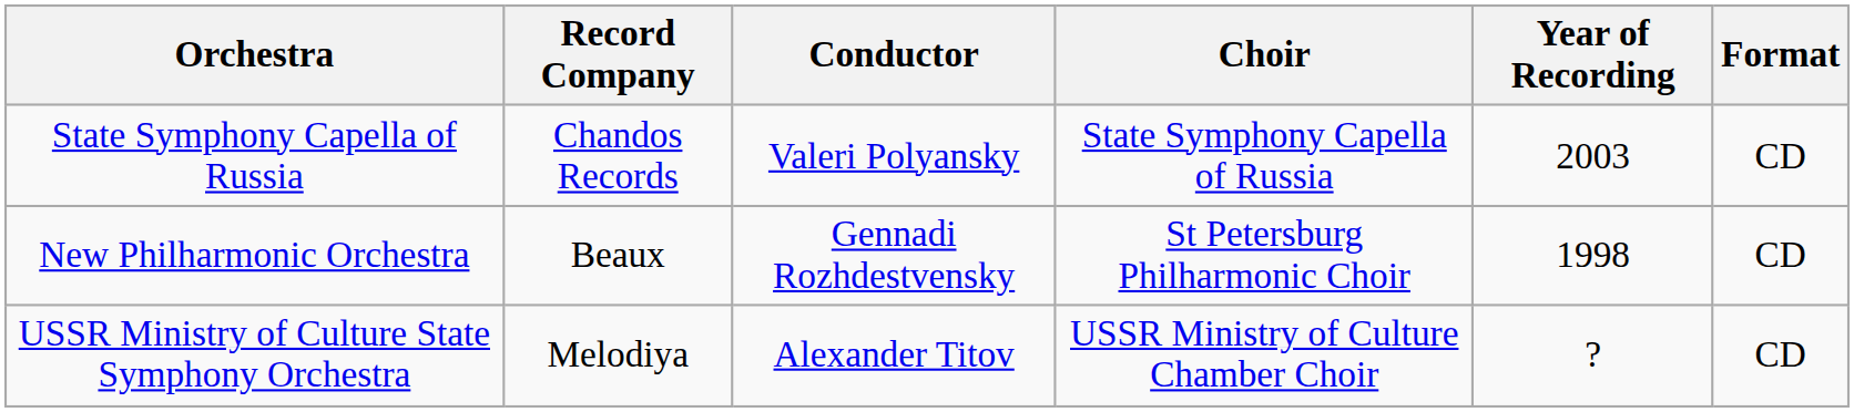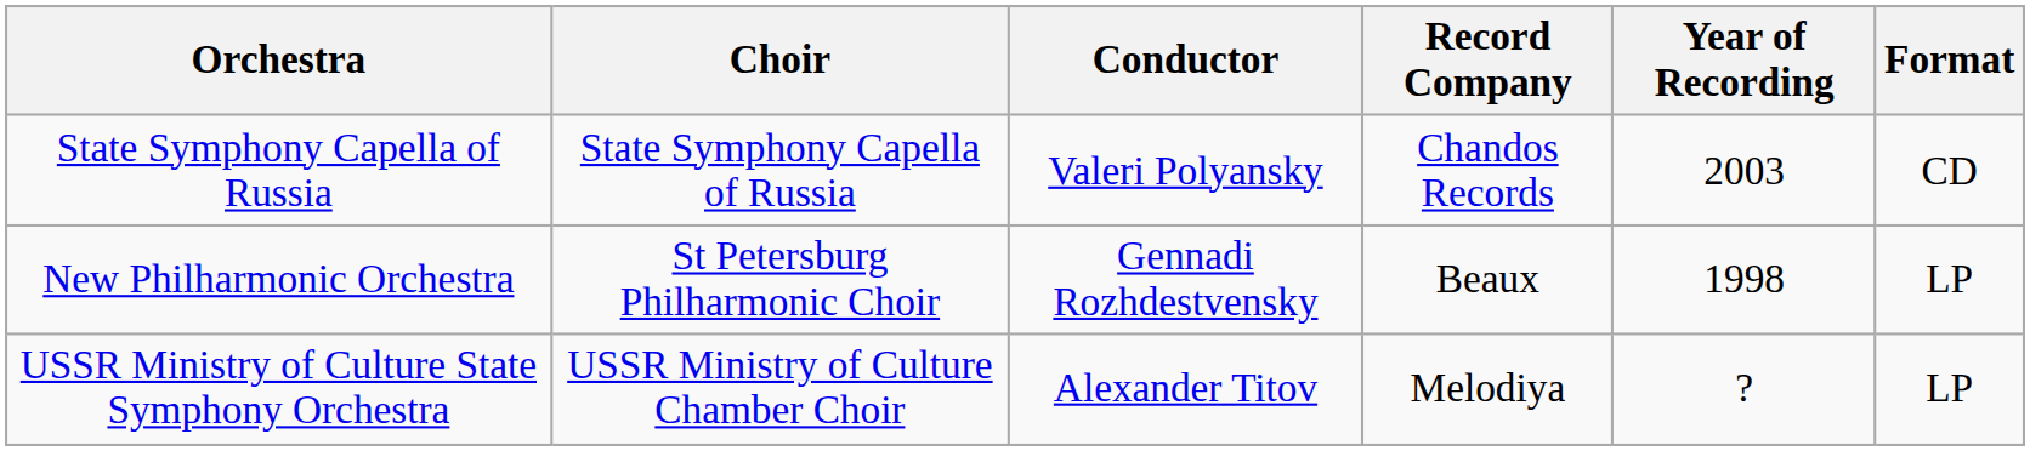columns swapped: Choir <-> Record Company
New Philharmonic Orchestra | Format: CD -> LP
USSR Ministry of Culture State Symphony Orchestra | Format: CD -> LP
